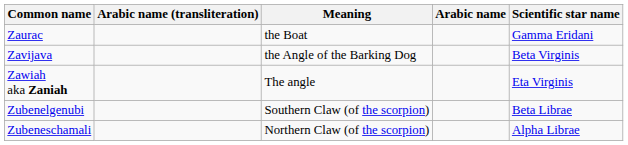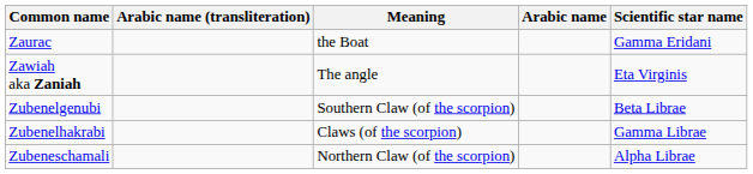- row: Zavijava | the Angle of the Barking Dog | Beta Virginis
+ row: Zubenelhakrabi | Claws (of the scorpion) | Gamma Librae
